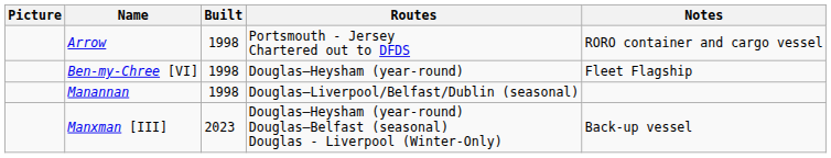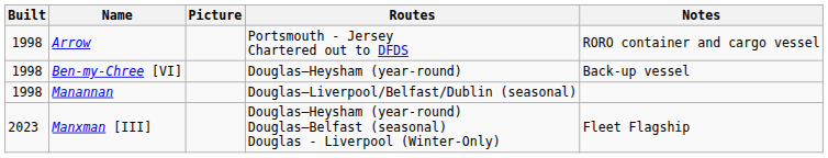columns swapped: Picture <-> Built
Ben-my-Chree [VI] | Notes: Fleet Flagship -> Back-up vessel
Manxman [III] | Notes: Back-up vessel -> Fleet Flagship
